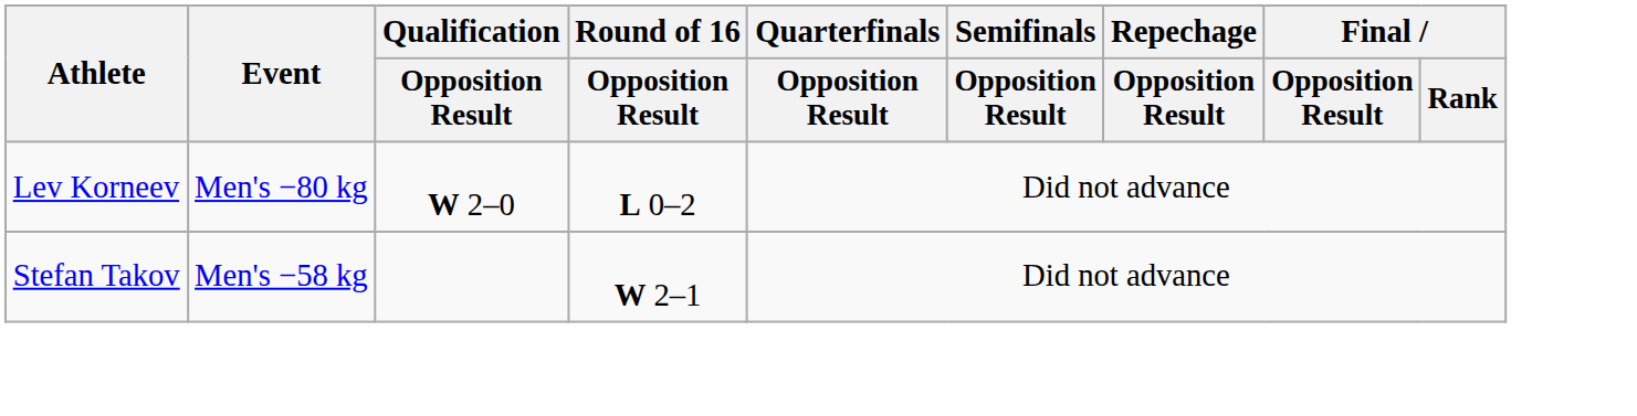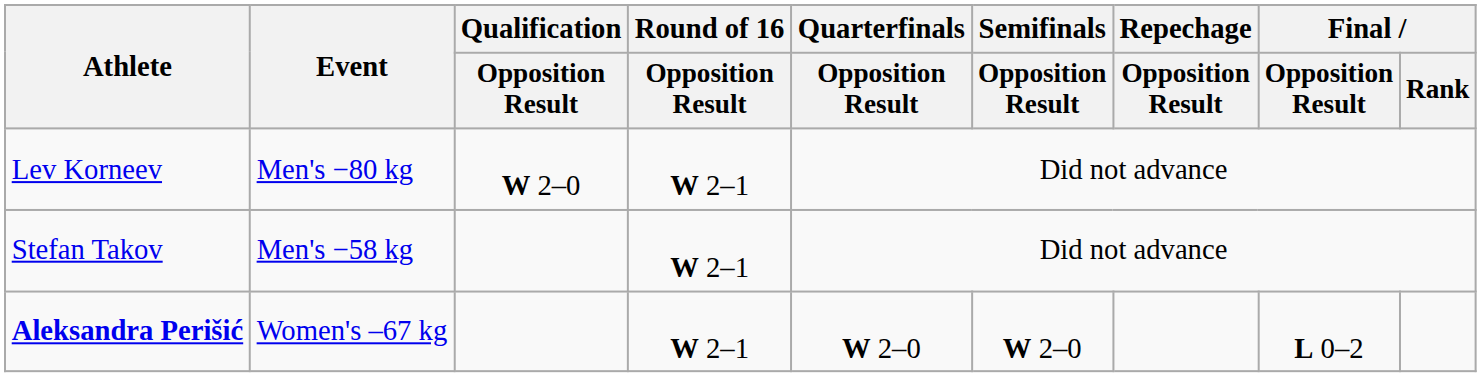Lev Korneev | Round of 16 / Opposition Result: L 0–2 -> W 2–1
+ row: Aleksandra Perišić | Women's –67 kg | W 2–1 | W 2–0 | W 2–0 | L 0–2
